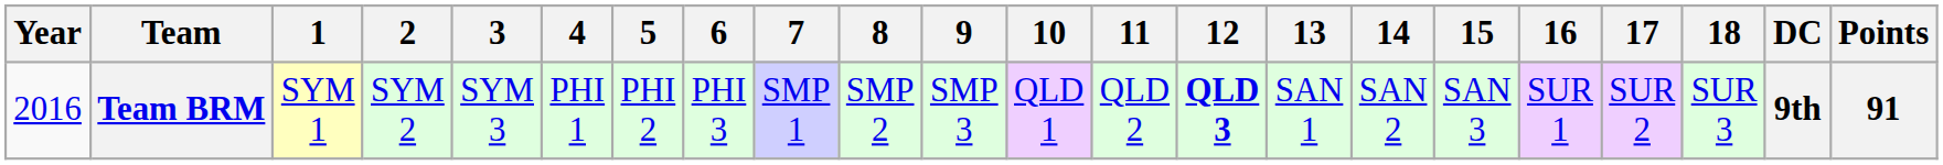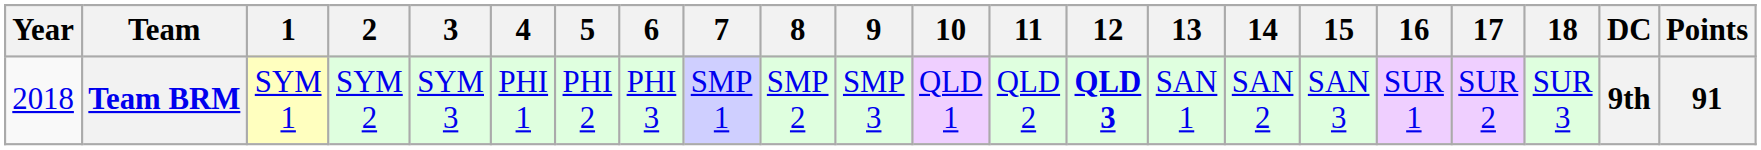Team BRM | Year: 2016 -> 2018
